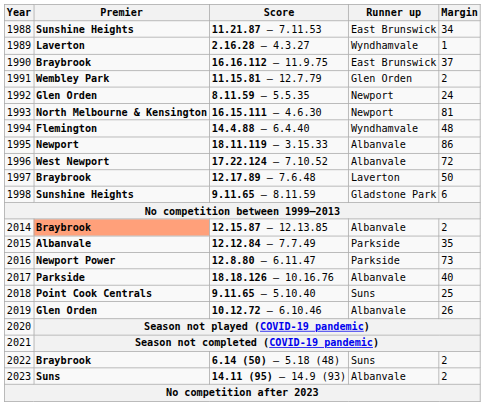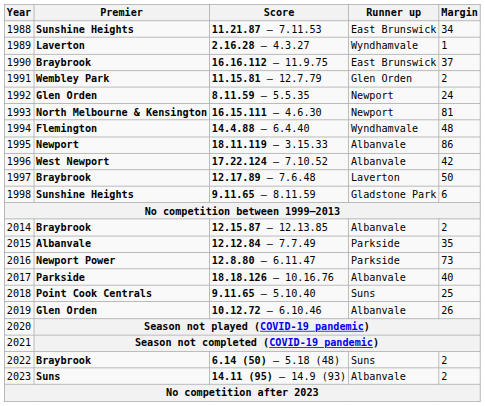1996 | Margin: 72 -> 42
2014 | Premier: lightsalmon background -> no background
